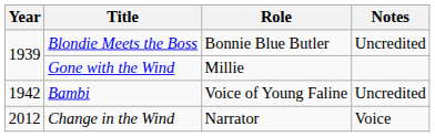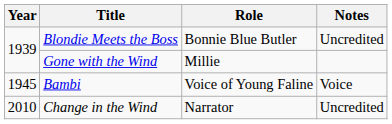Bambi | Year: 1942 -> 1945
Bambi | Notes: Uncredited -> Voice
Change in the Wind | Year: 2012 -> 2010
Change in the Wind | Notes: Voice -> Uncredited
